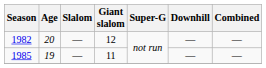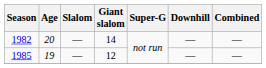1982 | Giant slalom: 12 -> 14
1985 | Giant slalom: 11 -> 12
